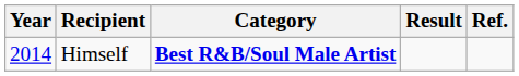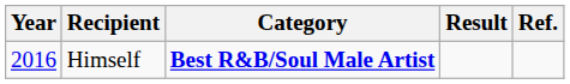Himself | Year: 2014 -> 2016
